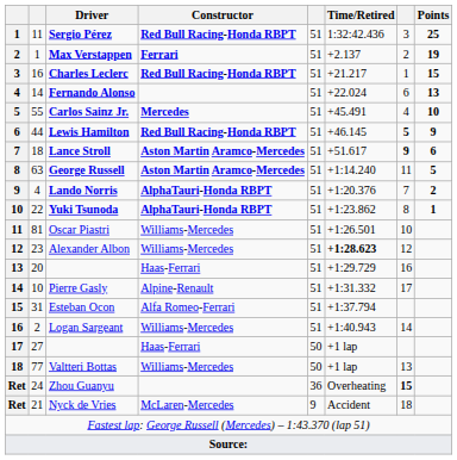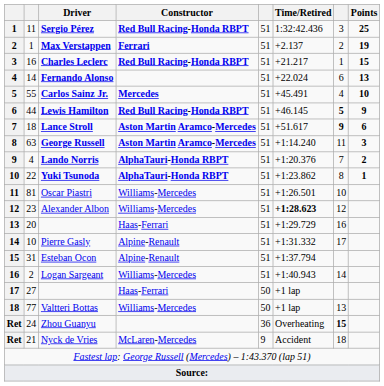George Russell | Points: 5 -> 3
Esteban Ocon | Constructor: Alfa Romeo-Ferrari -> Alpine-Renault
